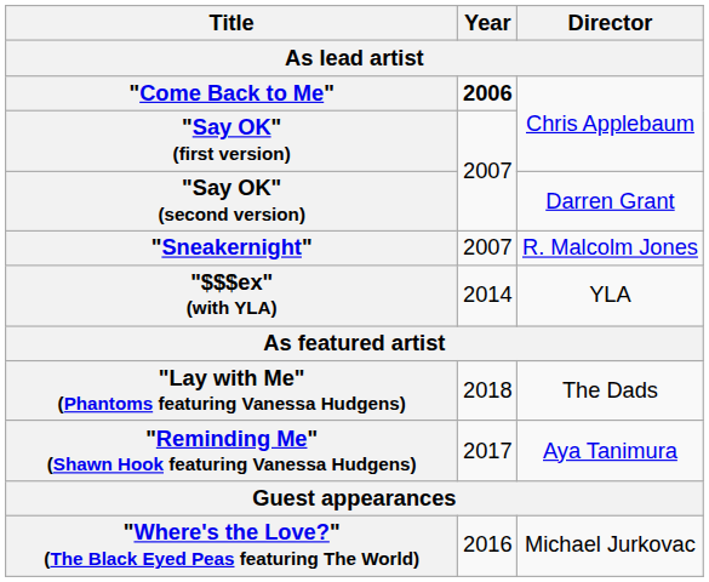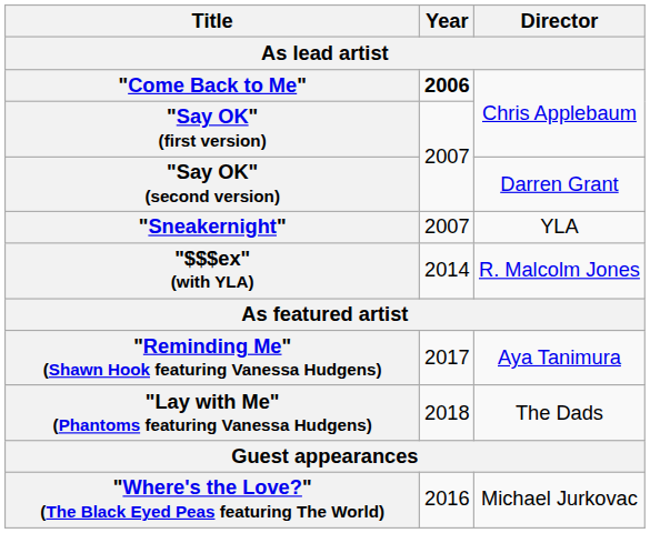"Sneakernight" | Director: R. Malcolm Jones -> YLA
"$$$ex" (with YLA) | Director: YLA -> R. Malcolm Jones
rows swapped: "Reminding Me" (Shawn Hook featuring Vanessa Hudgens) <-> "Lay with Me" (Phantoms featuring Vanessa Hudgens)
